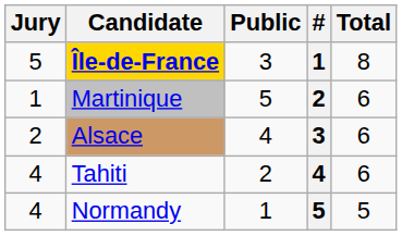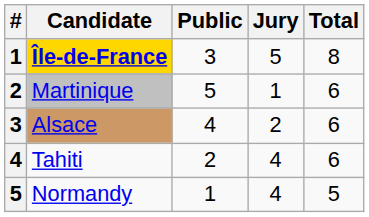columns swapped: # <-> Jury
